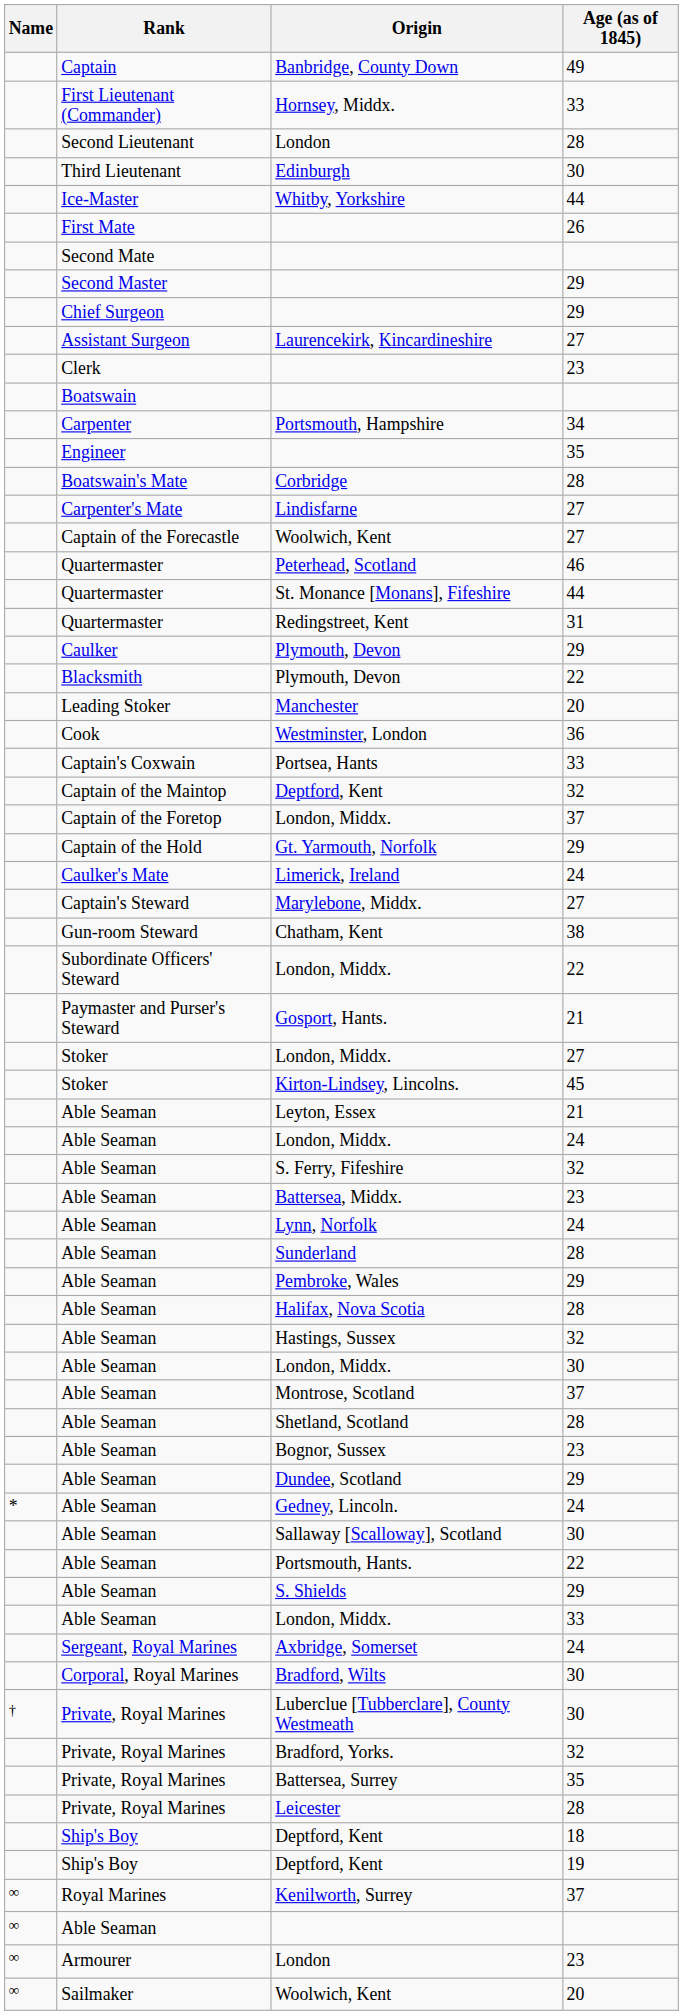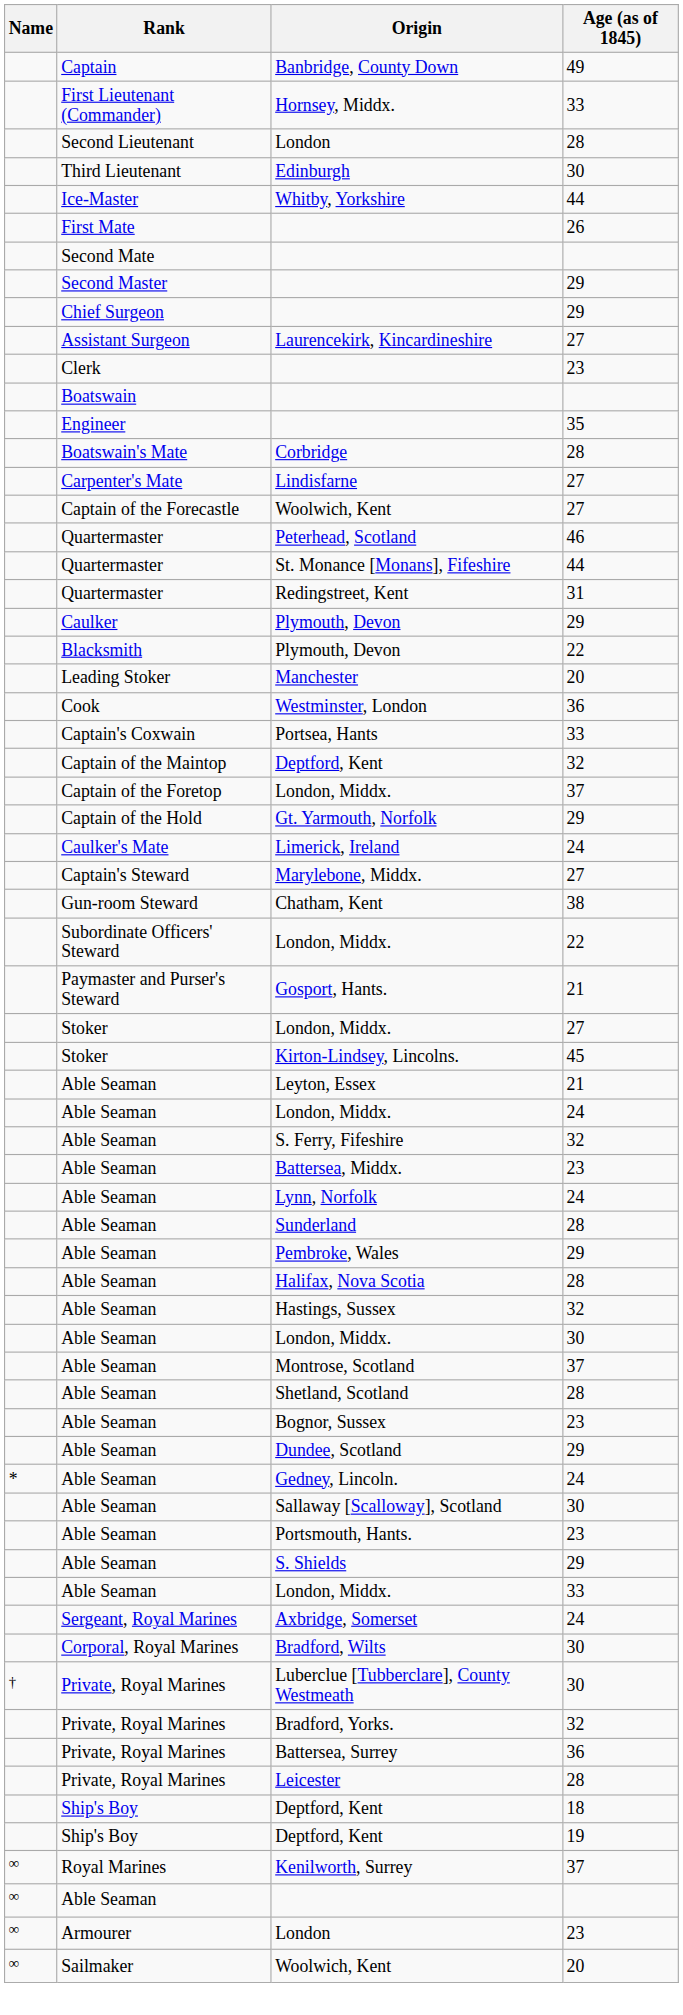- row: Carpenter | Portsmouth, Hampshire | 34
Portsmouth, Hants. | Age (as of 1845): 22 -> 23
Battersea, Surrey | Age (as of 1845): 35 -> 36
